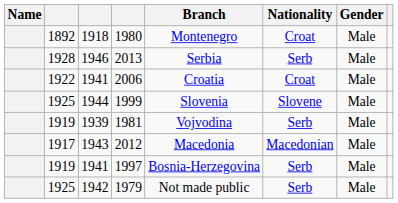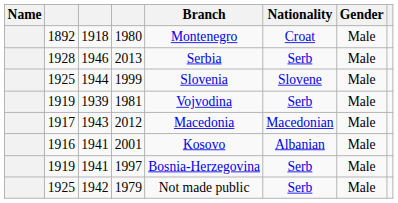- row: 1922 | 1941 | 2006 | Croatia | Croat | Male
+ row: 1916 | 1941 | 2001 | Kosovo | Albanian | Male
